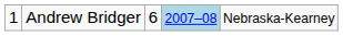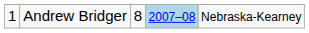Andrew Bridger | column 3: 6 -> 8
